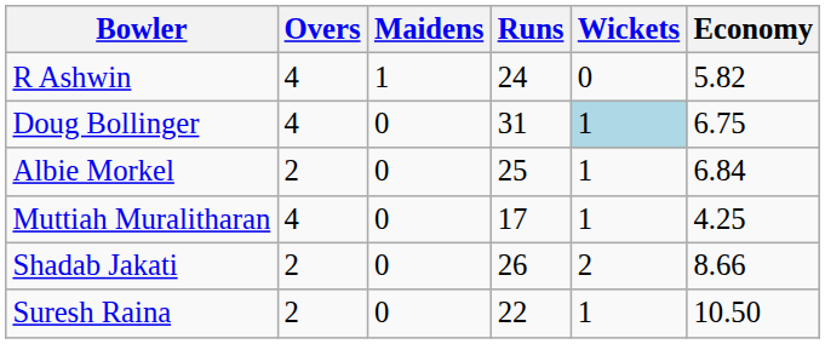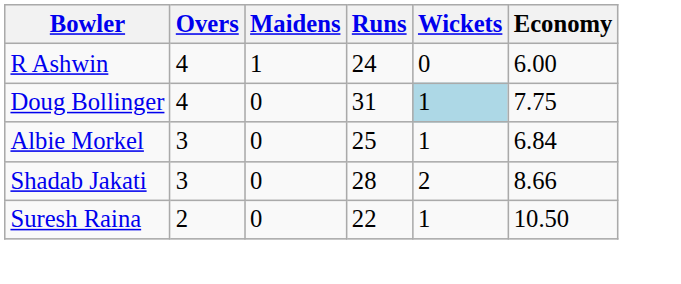R Ashwin | Economy: 5.82 -> 6.00
Doug Bollinger | Economy: 6.75 -> 7.75
Albie Morkel | Overs: 2 -> 3
- row: Muttiah Muralitharan | 4 | 0 | 17 | 1 | 4.25
Shadab Jakati | Overs: 2 -> 3
Shadab Jakati | Runs: 26 -> 28
